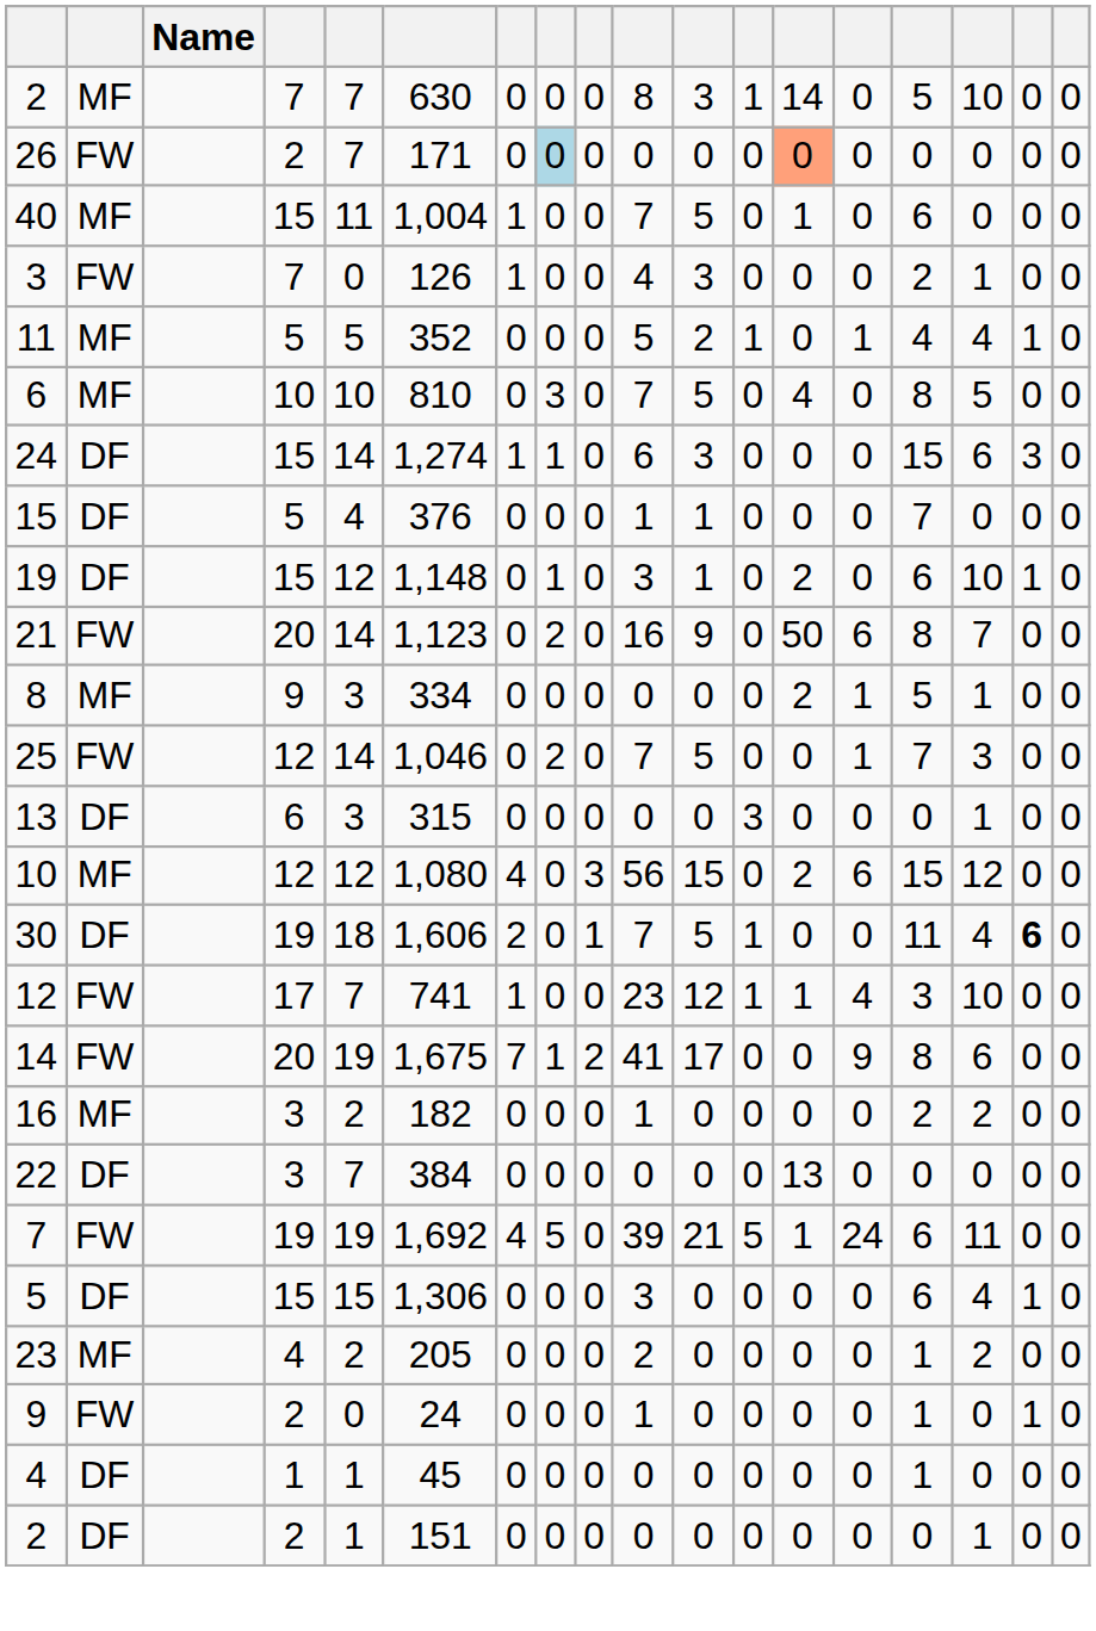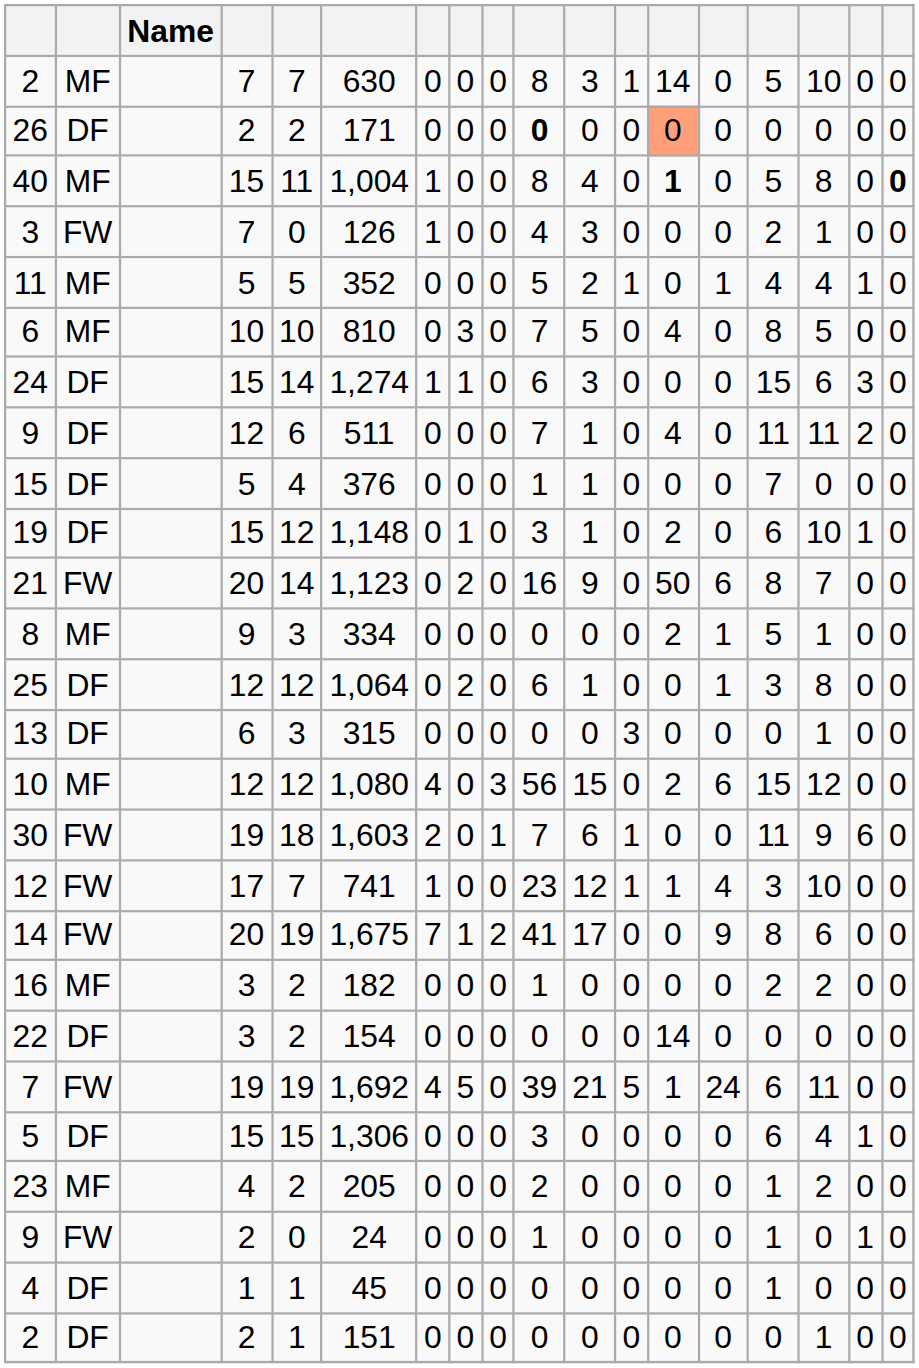26 | column 2: FW -> DF
26 | column 5: 7 -> 2
26 | column 8: lightblue background -> no background
26 | column 10: normal -> bold
40 | column 10: 7 -> 8
40 | column 11: 5 -> 4
40 | column 13: normal -> bold
40 | column 15: 6 -> 5
40 | column 16: 0 -> 8
40 | column 18: normal -> bold
+ row: 9 | DF | 12 | 6 | 511 | 0 | 0 | 0 | 7 | 1 | 0 | 4 | 0 | 11 | 11 | 2 | 0
25 | column 2: FW -> DF
25 | column 5: 14 -> 12
25 | column 6: 1,046 -> 1,064
25 | column 10: 7 -> 6
25 | column 11: 5 -> 1
25 | column 15: 7 -> 3
25 | column 16: 3 -> 8
30 | column 2: DF -> FW
30 | column 6: 1,606 -> 1,603
30 | column 11: 5 -> 6
30 | column 16: 4 -> 9
30 | column 17: bold -> normal
22 | column 5: 7 -> 2
22 | column 6: 384 -> 154
22 | column 13: 13 -> 14
